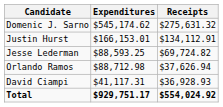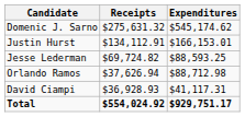columns swapped: Receipts <-> Expenditures
